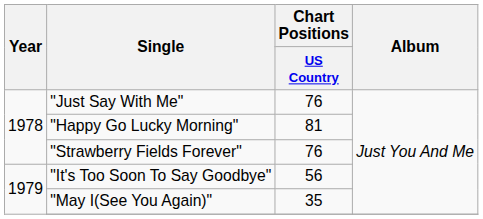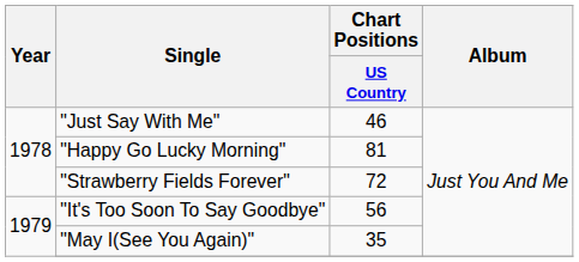"Just Say With Me" | Chart Positions / US Country: 76 -> 46
"Strawberry Fields Forever" | Chart Positions / US Country: 76 -> 72
